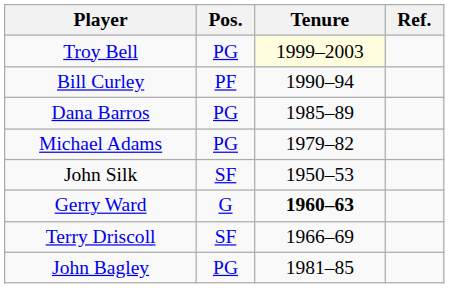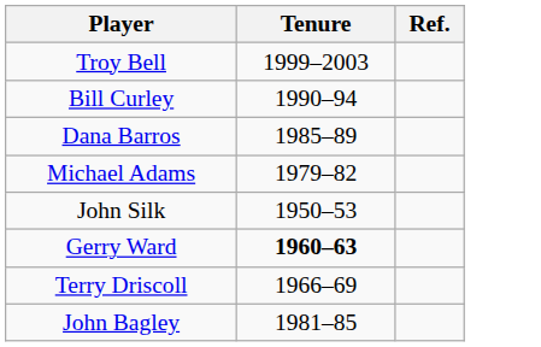- column: Pos. | PG | PF | PG | PG | SF | G | SF | PG
Troy Bell | Tenure: lightyellow background -> no background
